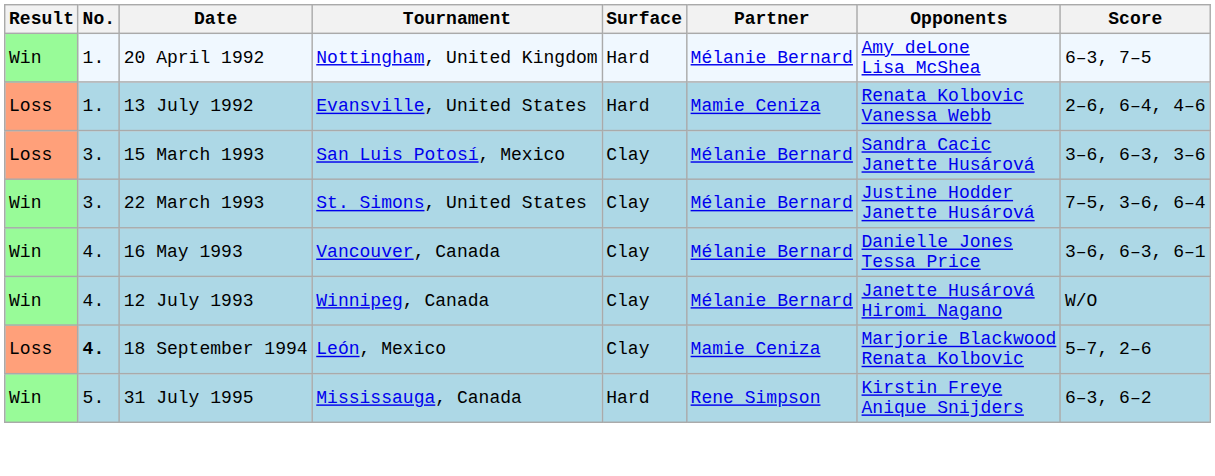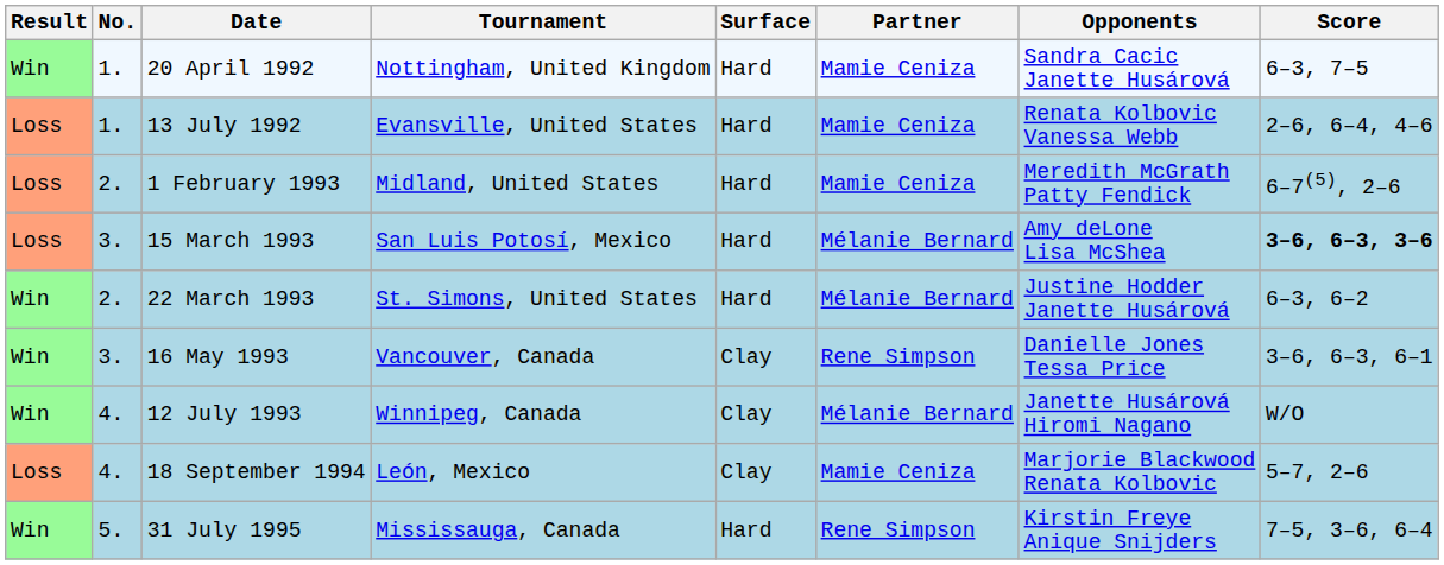20 April 1992 | Partner: Mélanie Bernard -> Mamie Ceniza
20 April 1992 | Opponents: Amy deLone Lisa McShea -> Sandra Cacic Janette Husárová
+ row: Loss | 2. | 1 February 1993 | Midland, United States | Hard | Mamie Ceniza | Meredith McGrath Patty Fendick | 6–7(5), 2–6
15 March 1993 | Surface: Clay -> Hard
15 March 1993 | Opponents: Sandra Cacic Janette Husárová -> Amy deLone Lisa McShea
15 March 1993 | Score: normal -> bold
22 March 1993 | No.: 3. -> 2.
22 March 1993 | Surface: Clay -> Hard
22 March 1993 | Score: 7–5, 3–6, 6–4 -> 6–3, 6–2
16 May 1993 | No.: 4. -> 3.
16 May 1993 | Partner: Mélanie Bernard -> Rene Simpson
18 September 1994 | No.: bold -> normal
31 July 1995 | Score: 6–3, 6–2 -> 7–5, 3–6, 6–4
